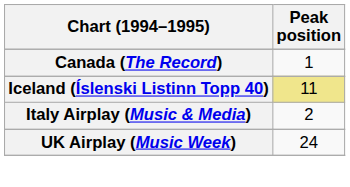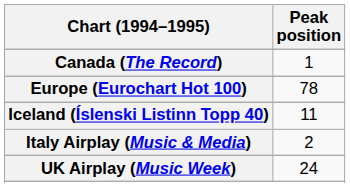+ row: Europe (Eurochart Hot 100) | 78
Iceland (Íslenski Listinn Topp 40) | Peak position: khaki background -> no background
